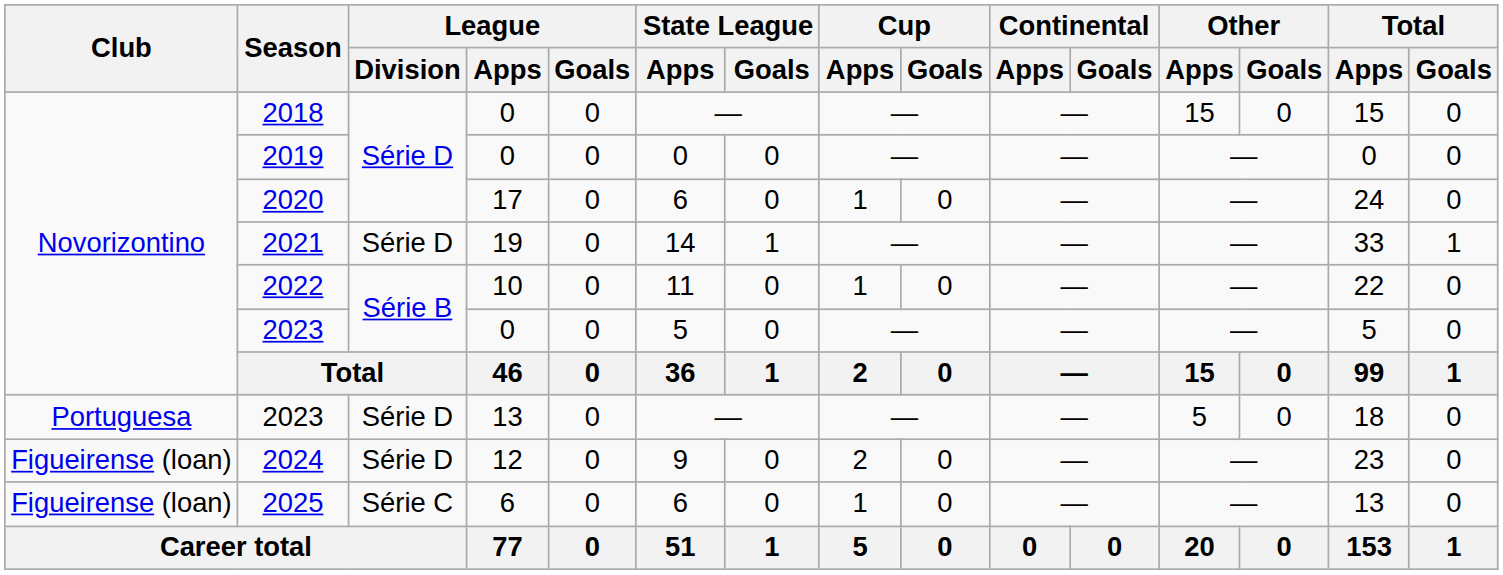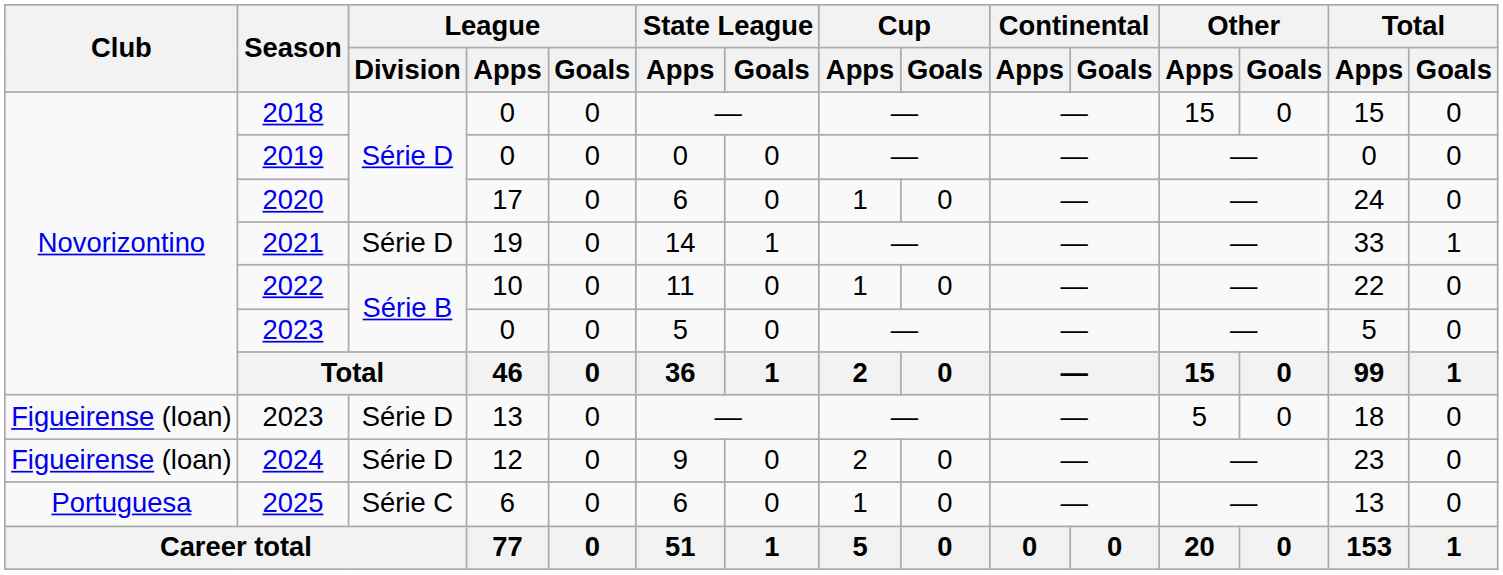2023 / 13 | Club: Portuguesa -> Figueirense (loan)
2025 | Club: Figueirense (loan) -> Portuguesa
